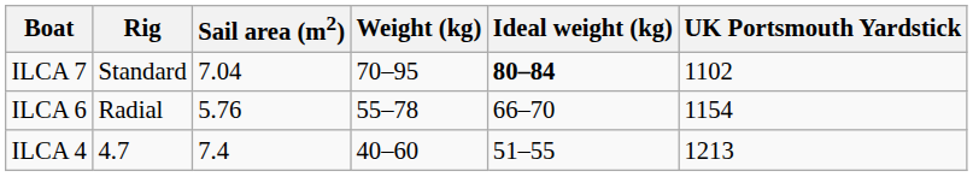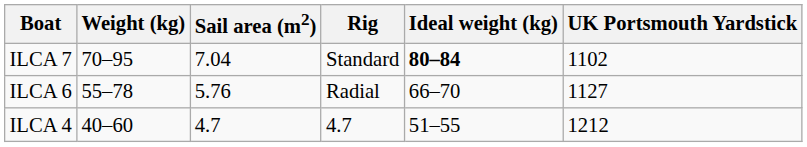columns swapped: Rig <-> Weight (kg)
ILCA 6 | UK Portsmouth Yardstick: 1154 -> 1127
ILCA 4 | Sail area (m2): 7.4 -> 4.7
ILCA 4 | UK Portsmouth Yardstick: 1213 -> 1212
